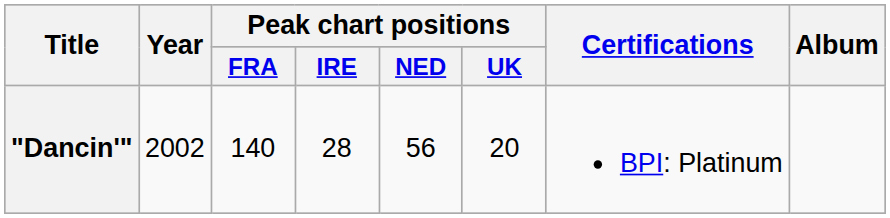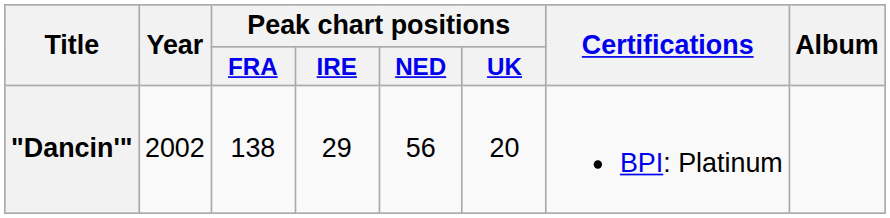"Dancin'" | Peak chart positions / FRA: 140 -> 138
"Dancin'" | Peak chart positions / IRE: 28 -> 29
